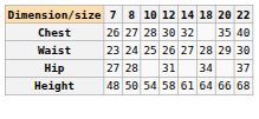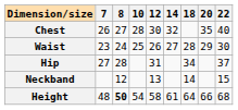+ row: Neckband | 12 | 13 | 14 | 15
Height | 8: normal -> bold
